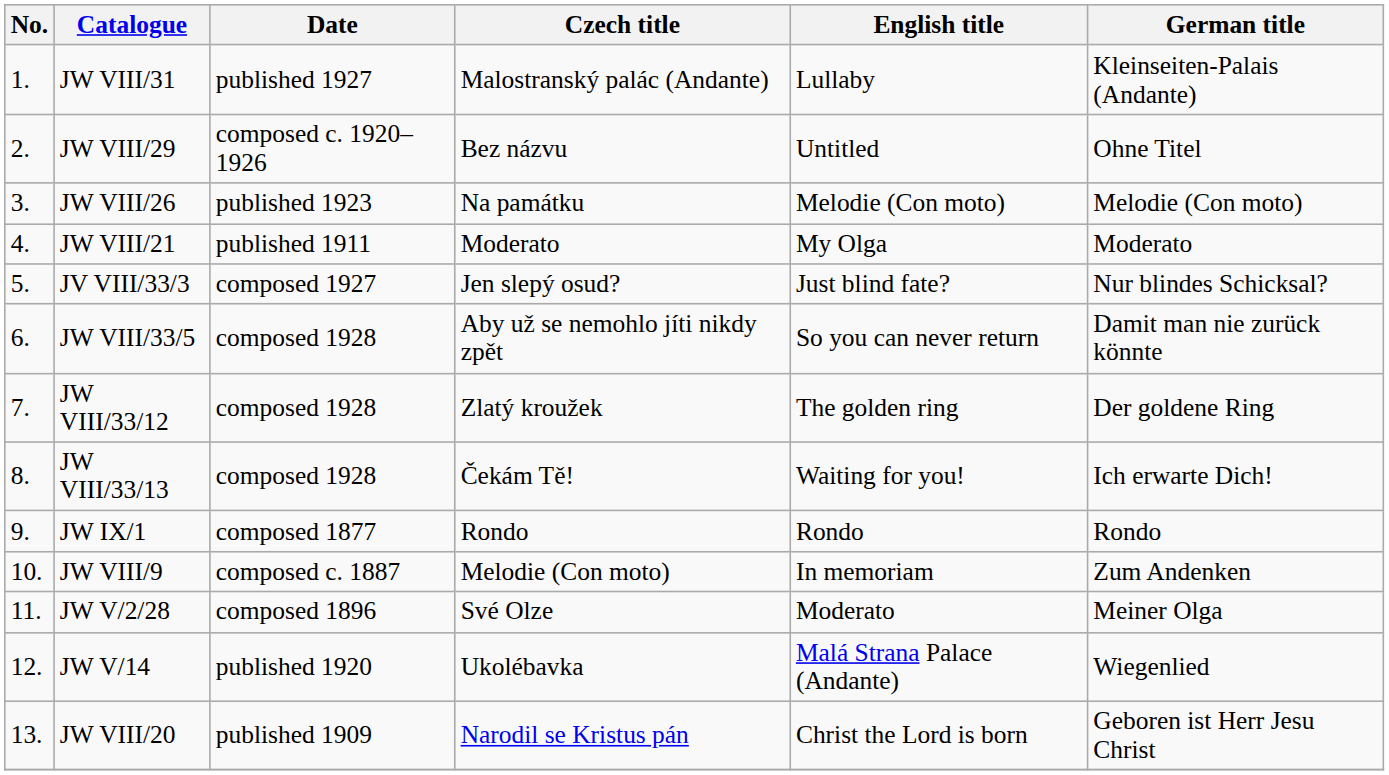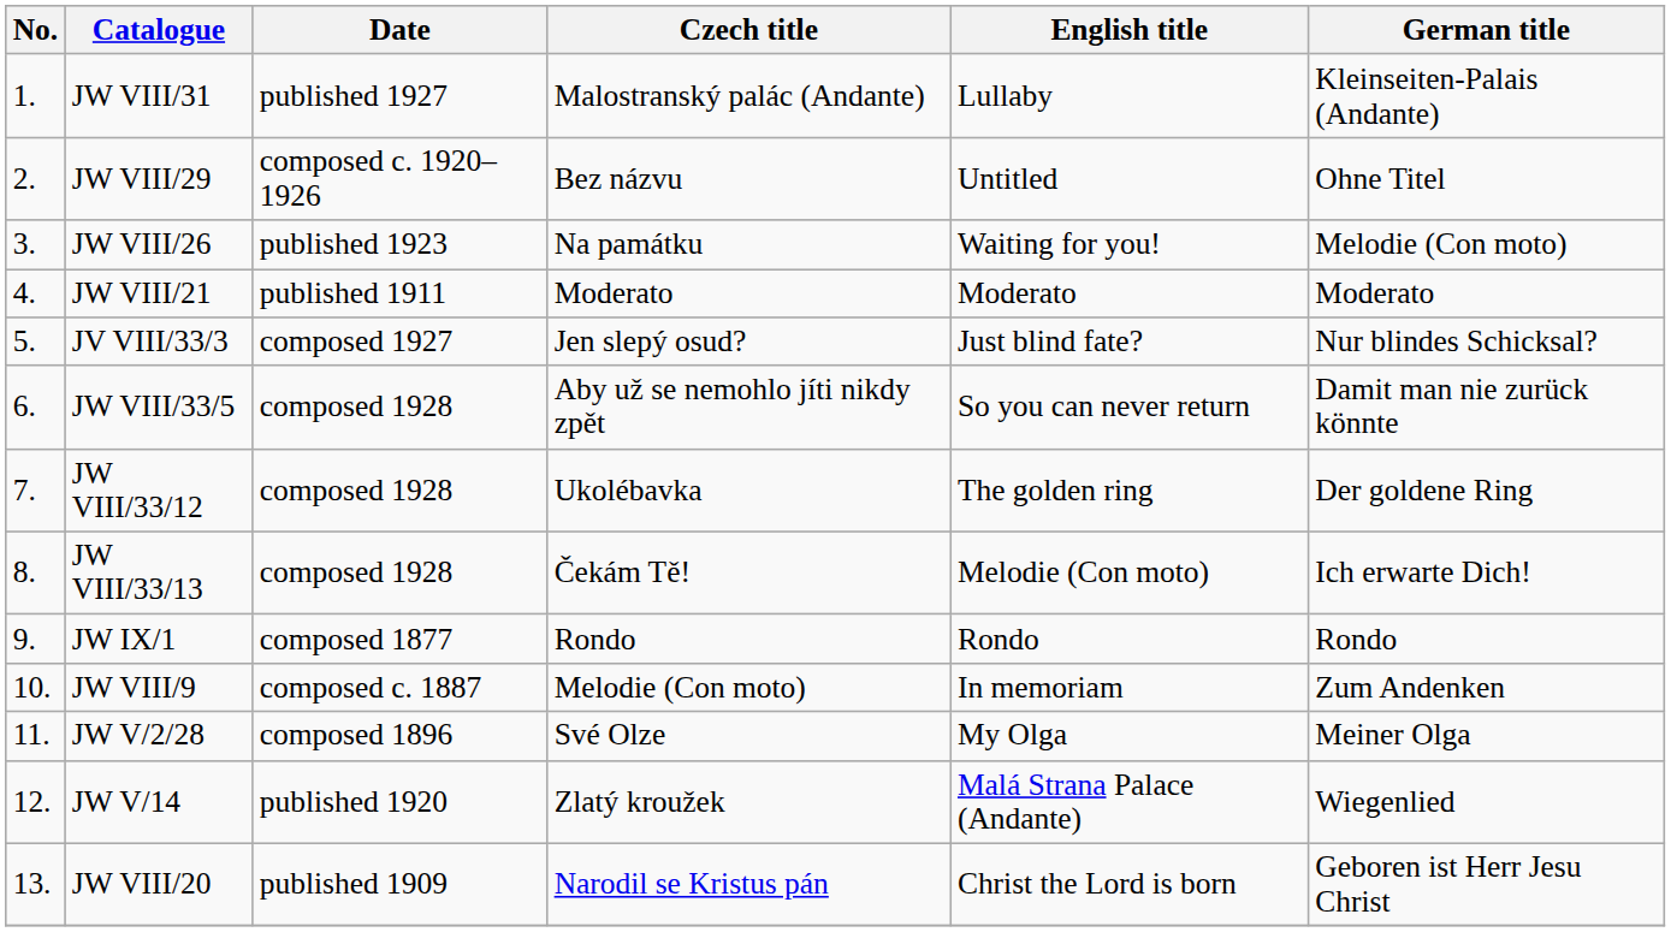JW VIII/26 | English title: Melodie (Con moto) -> Waiting for you!
JW VIII/21 | English title: My Olga -> Moderato
JW VIII/33/12 | Czech title: Zlatý kroužek -> Ukolébavka
JW VIII/33/13 | English title: Waiting for you! -> Melodie (Con moto)
JW V/2/28 | English title: Moderato -> My Olga
JW V/14 | Czech title: Ukolébavka -> Zlatý kroužek
